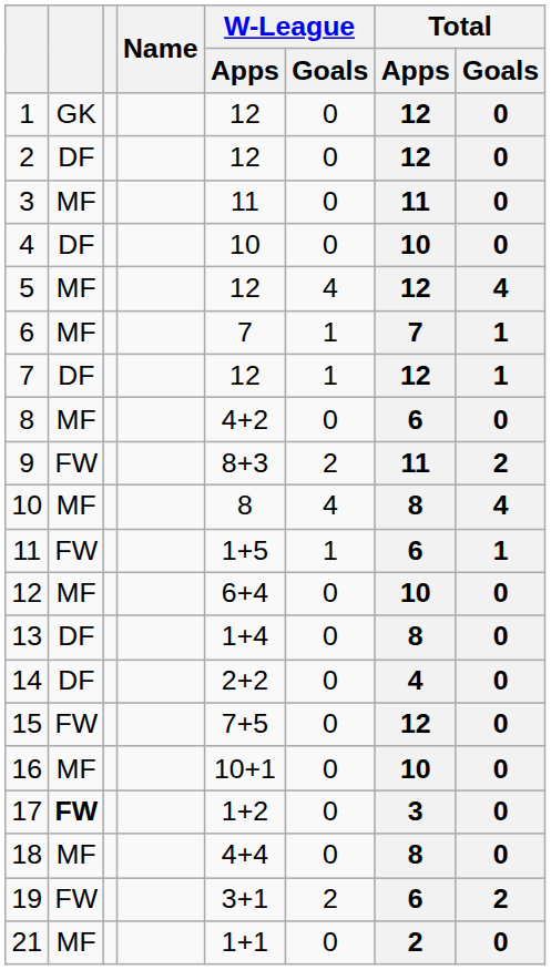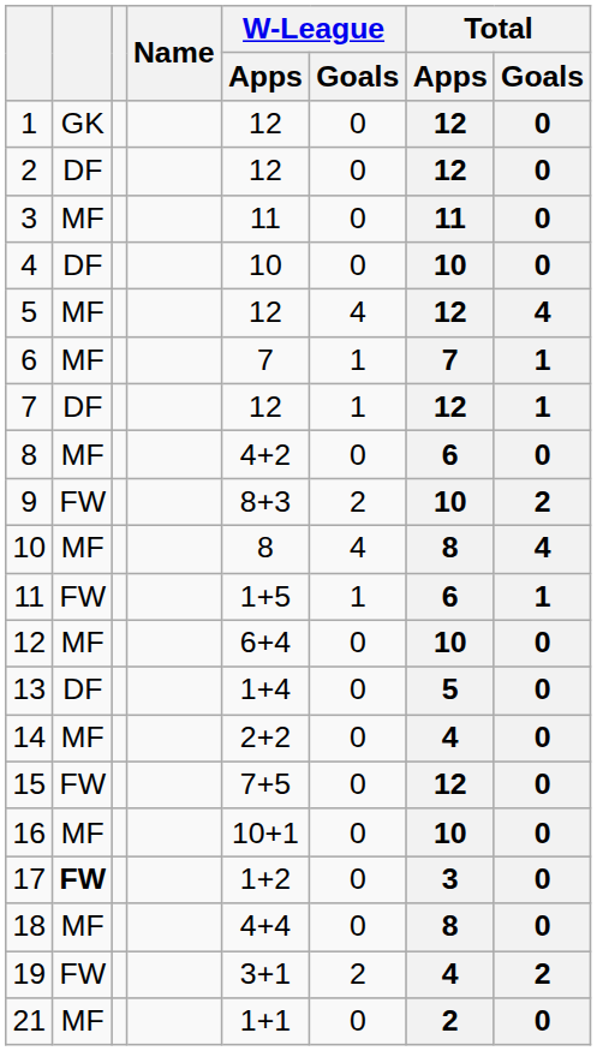9 | Total / Apps: 11 -> 10
13 | Total / Apps: 8 -> 5
14 | column 2: DF -> MF
19 | Total / Apps: 6 -> 4
